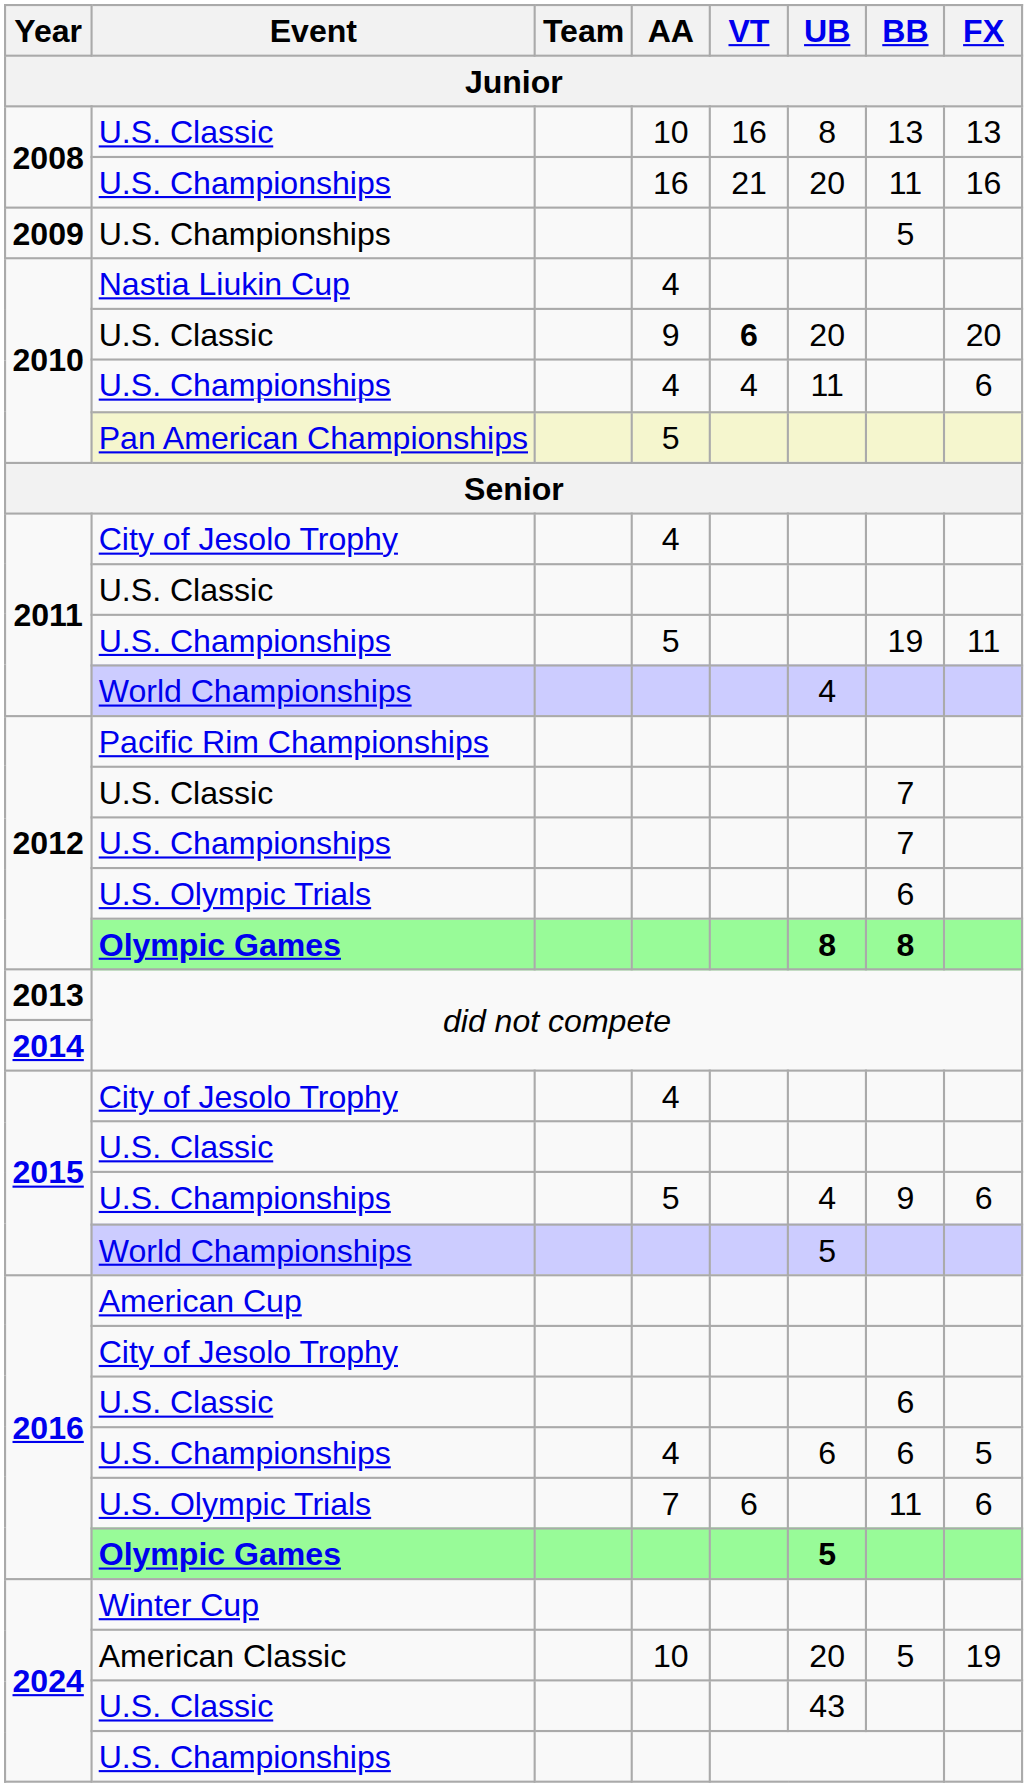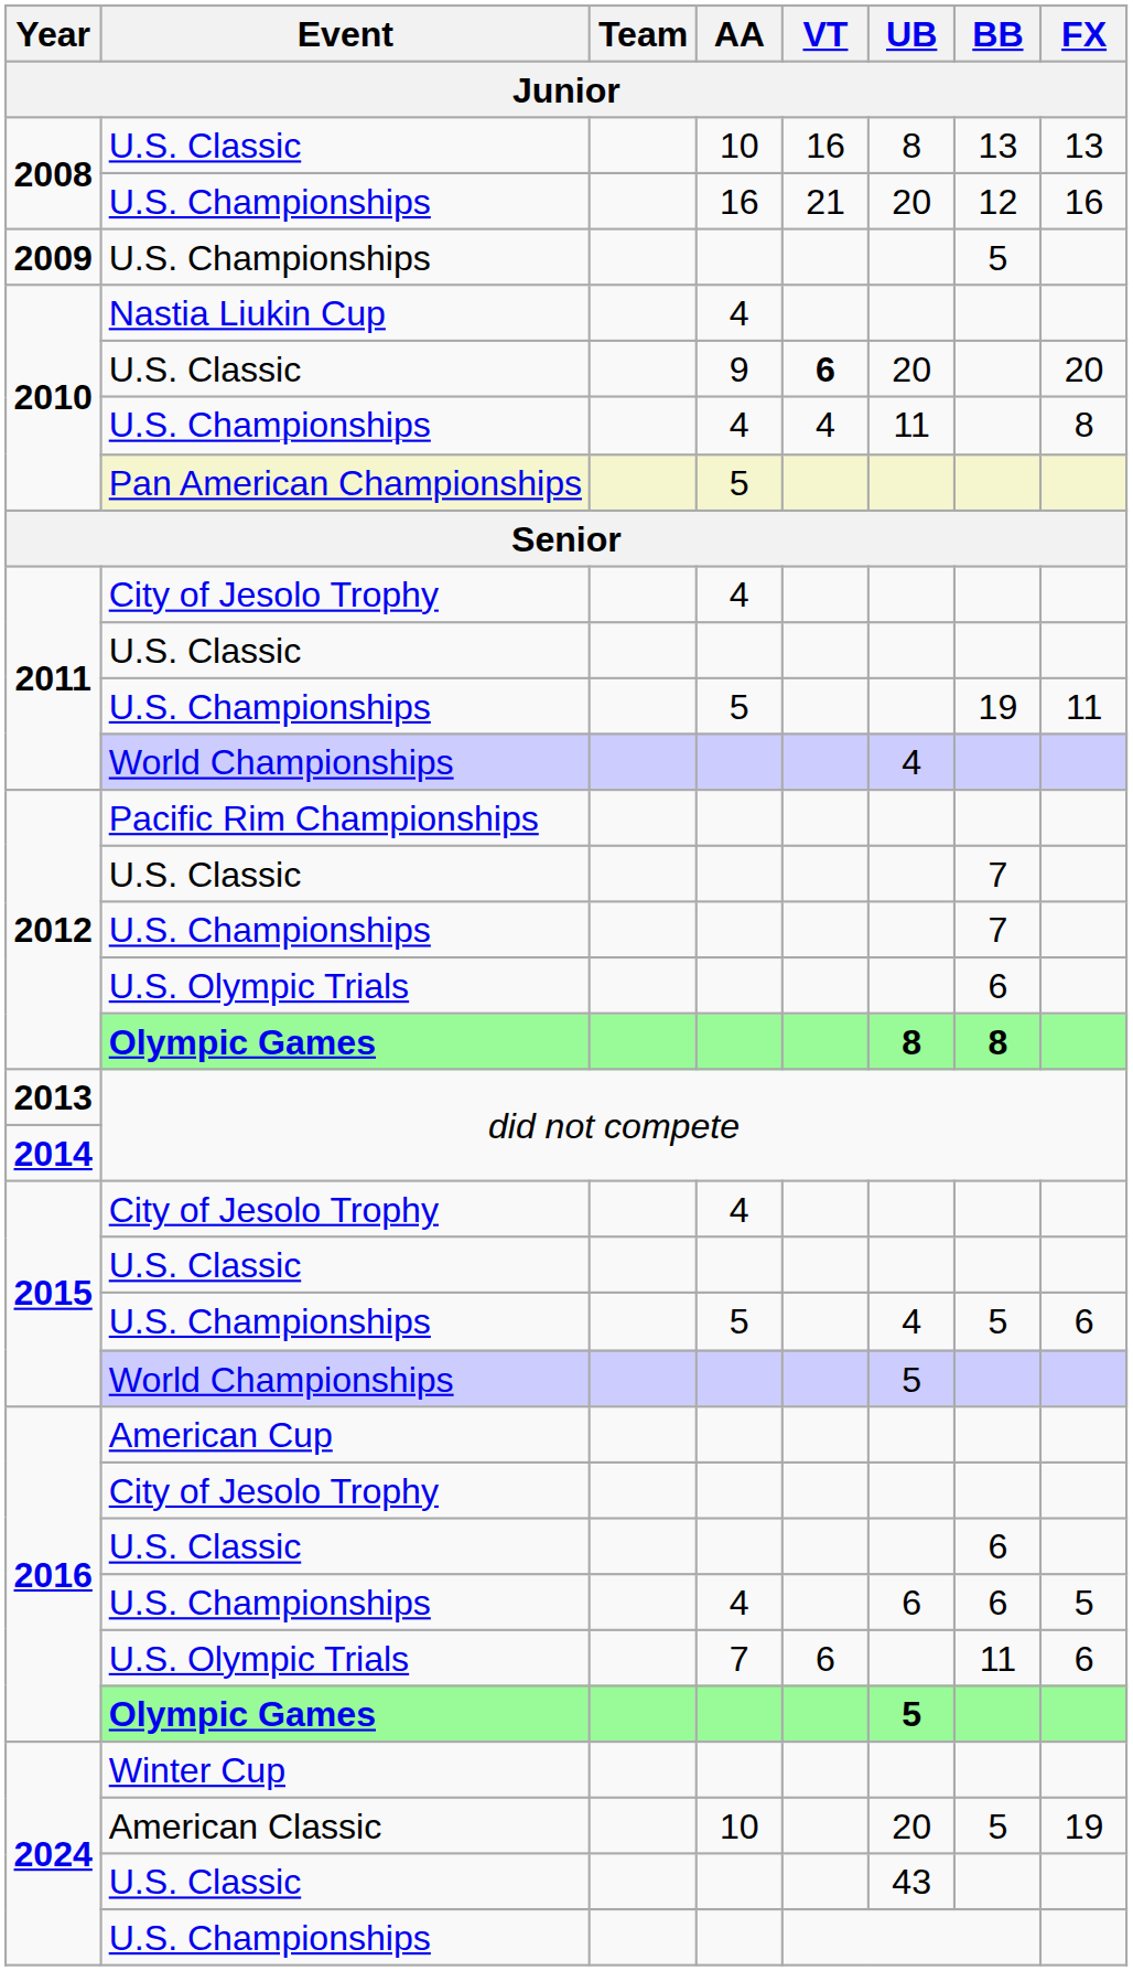2008 / U.S. Championships | BB: 11 -> 12
2010 / U.S. Championships | FX: 6 -> 8
2015 / U.S. Championships | BB: 9 -> 5
